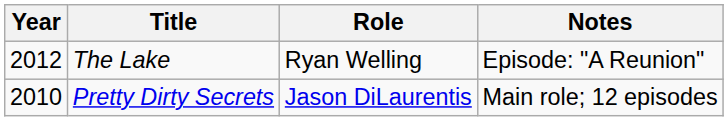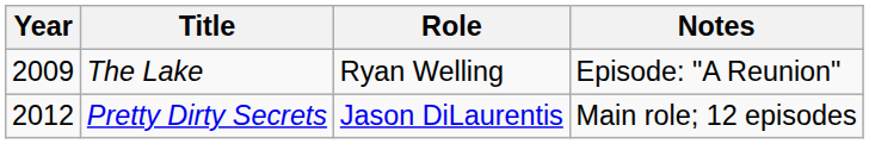The Lake | Year: 2012 -> 2009
Pretty Dirty Secrets | Year: 2010 -> 2012
